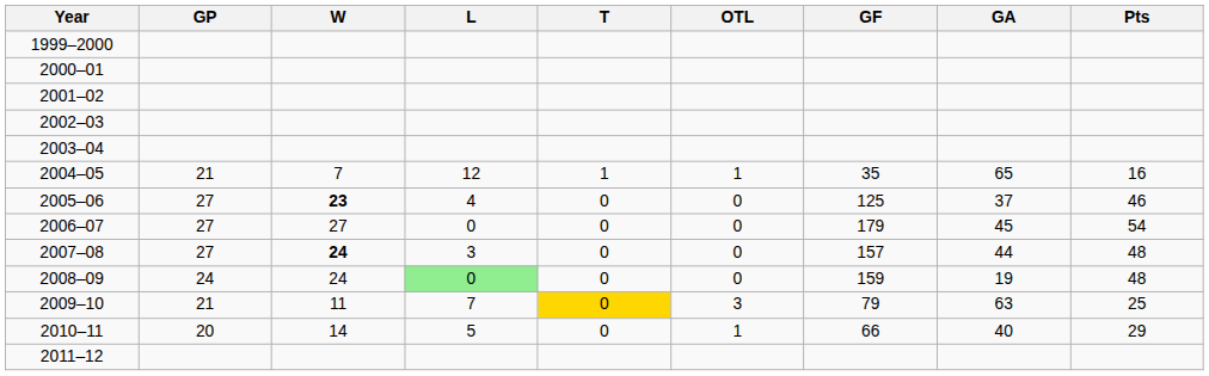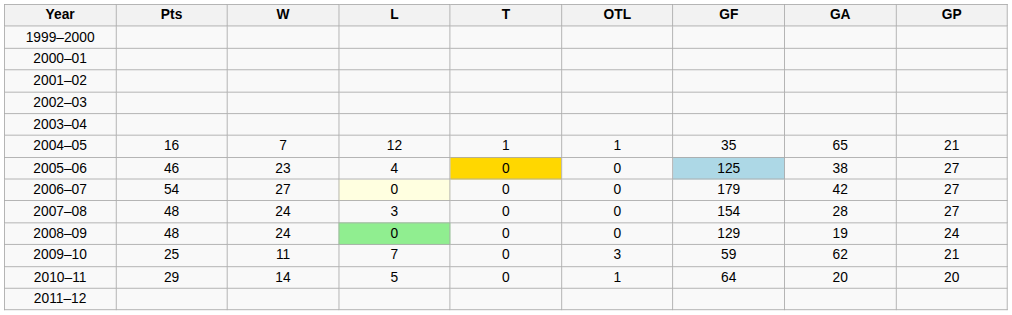columns swapped: GP <-> Pts
2005–06 | W: bold -> normal
2005–06 | T: no background -> gold background
2005–06 | GF: no background -> lightblue background
2005–06 | GA: 37 -> 38
2006–07 | L: no background -> lightyellow background
2006–07 | GA: 45 -> 42
2007–08 | W: bold -> normal
2007–08 | GF: 157 -> 154
2007–08 | GA: 44 -> 28
2008–09 | GF: 159 -> 129
2009–10 | T: gold background -> no background
2009–10 | GF: 79 -> 59
2009–10 | GA: 63 -> 62
2010–11 | GF: 66 -> 64
2010–11 | GA: 40 -> 20
